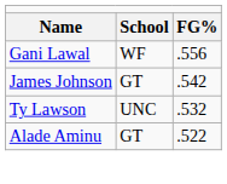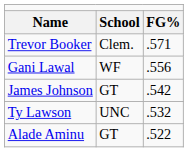+ row: Trevor Booker | Clem. | .571
